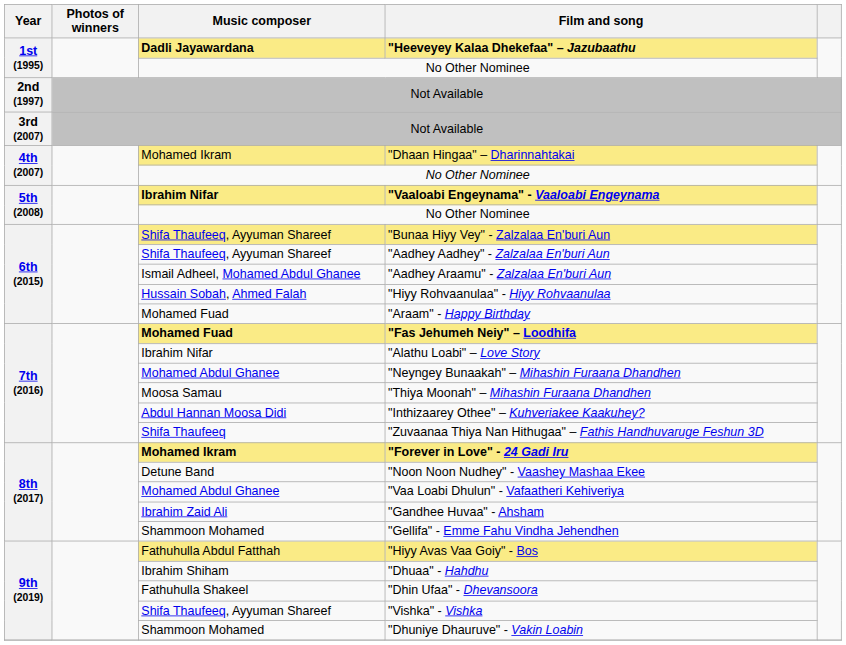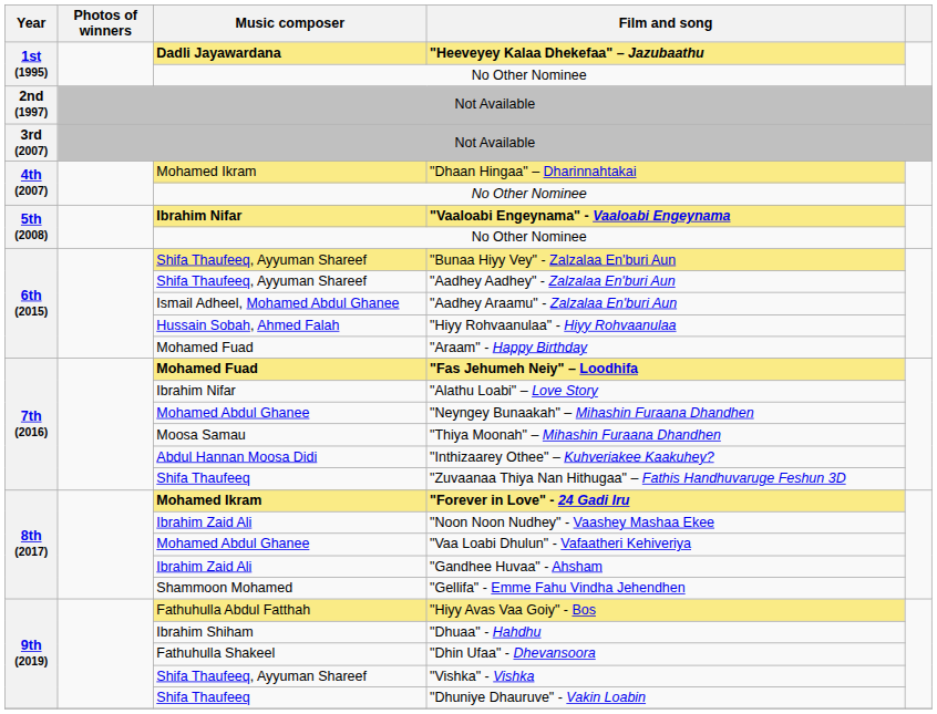"Noon Noon Nudhey" - Vaashey Mashaa Ekee | Music composer: Detune Band -> Ibrahim Zaid Ali
"Dhuniye Dhauruve" - Vakin Loabin | Music composer: Shammoon Mohamed -> Shifa Thaufeeq
